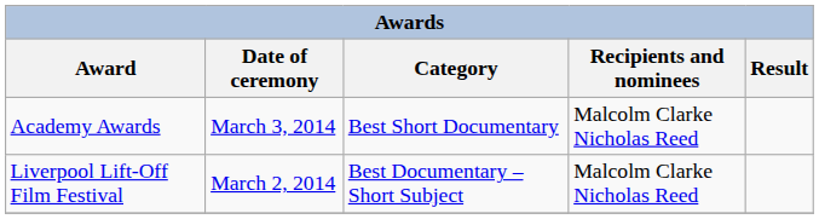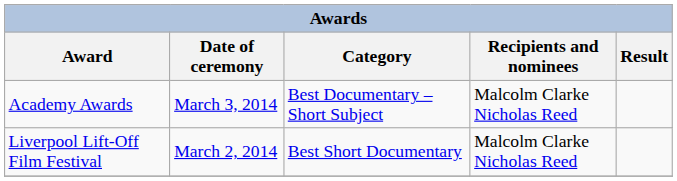Academy Awards | Category: Best Short Documentary -> Best Documentary – Short Subject
Liverpool Lift-Off Film Festival | Category: Best Documentary – Short Subject -> Best Short Documentary
